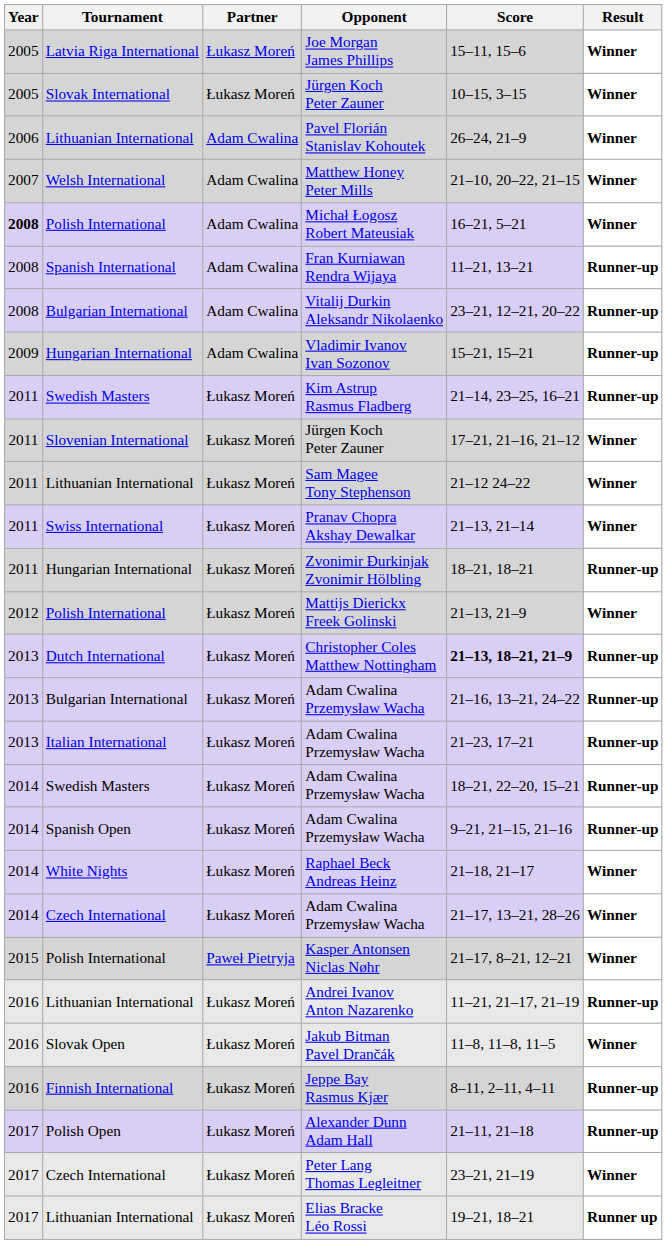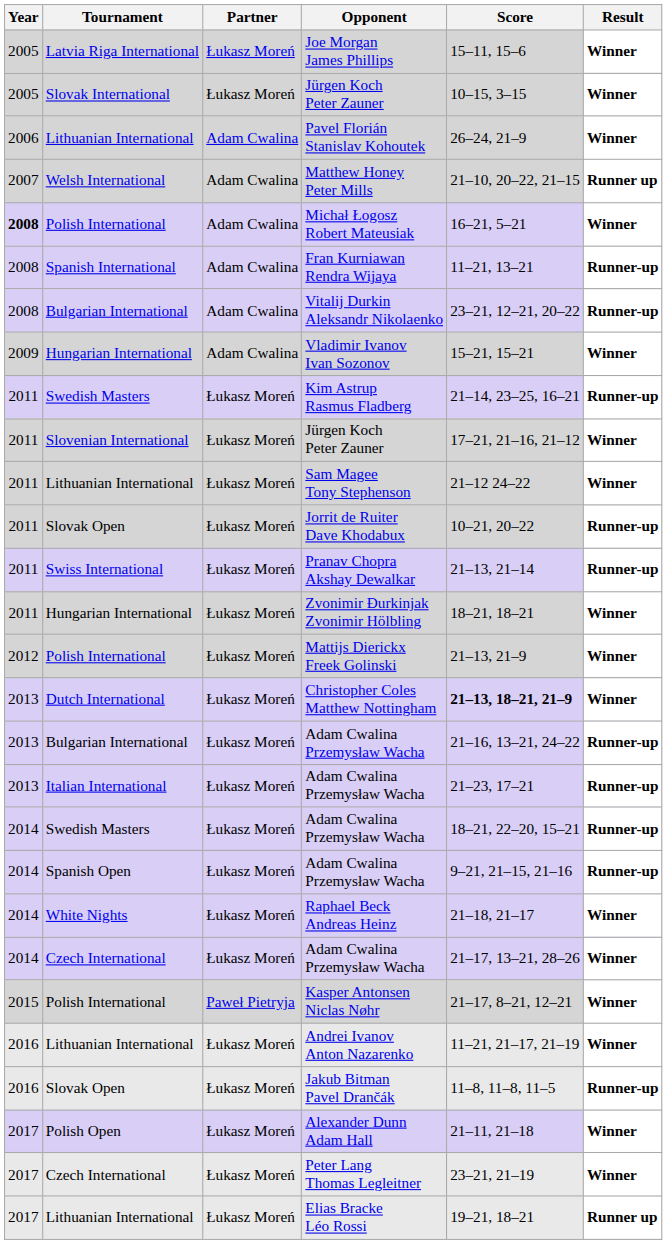Matthew Honey Peter Mills | Result: Winner -> Runner up
Vladimir Ivanov Ivan Sozonov | Result: Runner-up -> Winner
+ row: 2011 | Slovak Open | Łukasz Moreń | Jorrit de Ruiter Dave Khodabux | 10–21, 20–22 | Runner-up
Pranav Chopra Akshay Dewalkar | Result: Winner -> Runner-up
Zvonimir Đurkinjak Zvonimir Hölbling | Result: Runner-up -> Winner
Christopher Coles Matthew Nottingham | Result: Runner-up -> Winner
Andrei Ivanov Anton Nazarenko | Result: Runner-up -> Winner
Jakub Bitman Pavel Drančák | Result: Winner -> Runner-up
- row: 2016 | Finnish International | Łukasz Moreń | Jeppe Bay Rasmus Kjær | 8–11, 2–11, 4–11 | Runner-up
Alexander Dunn Adam Hall | Result: Runner-up -> Winner
